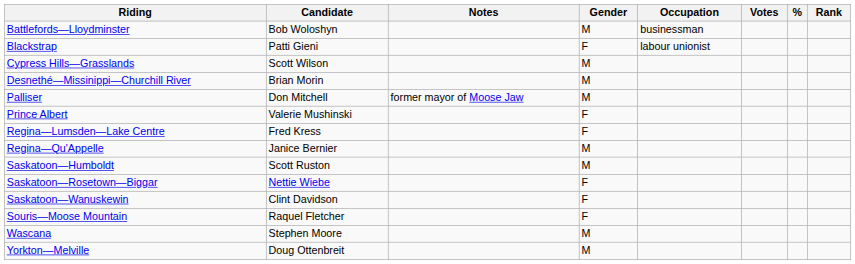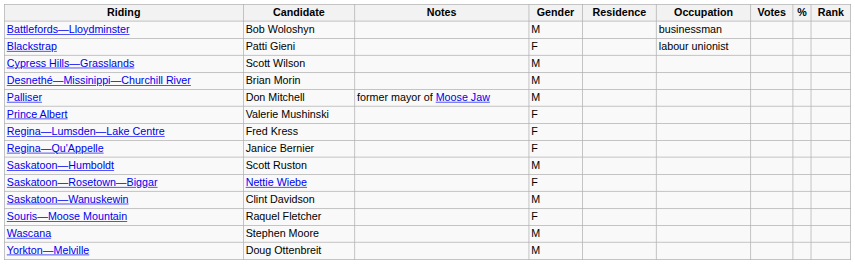+ column: Residence
Regina—Qu'Appelle | Gender: M -> F
Saskatoon—Wanuskewin | Gender: F -> M
